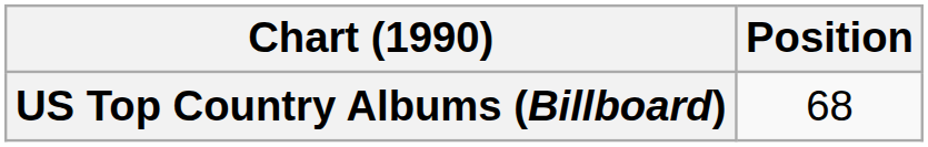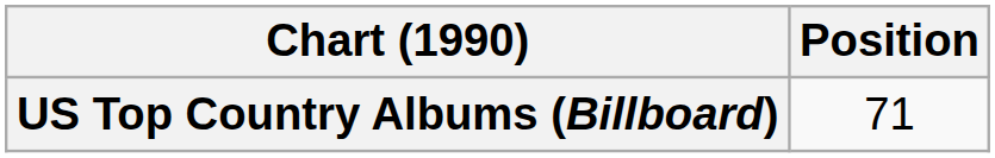US Top Country Albums (Billboard) | Position: 68 -> 71
